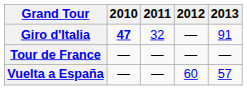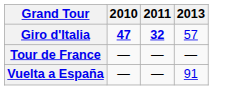- column: 2012 | — | — | 60
Giro d'Italia | 2011: normal -> bold
Giro d'Italia | 2013: 91 -> 57
Vuelta a España | 2013: 57 -> 91
